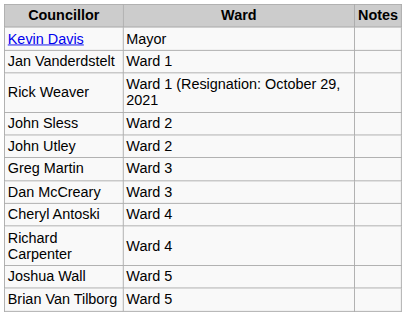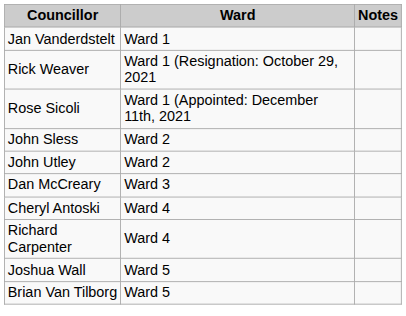- row: Kevin Davis | Mayor
+ row: Rose Sicoli | Ward 1 (Appointed: December 11th, 2021
- row: Greg Martin | Ward 3
